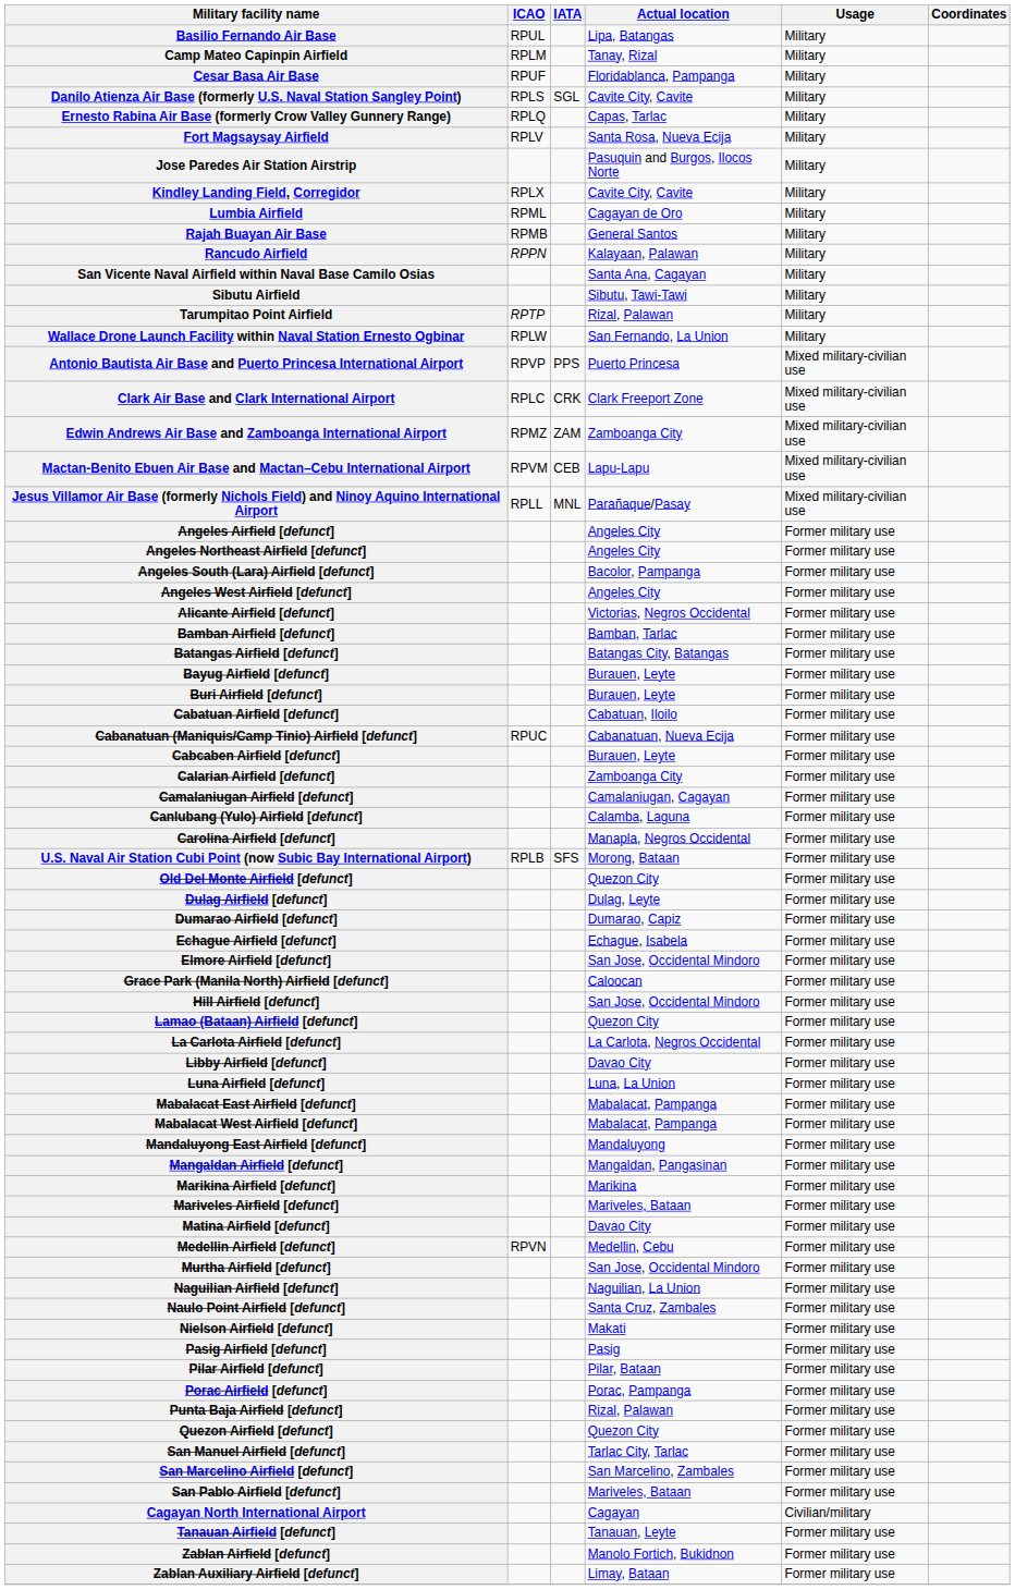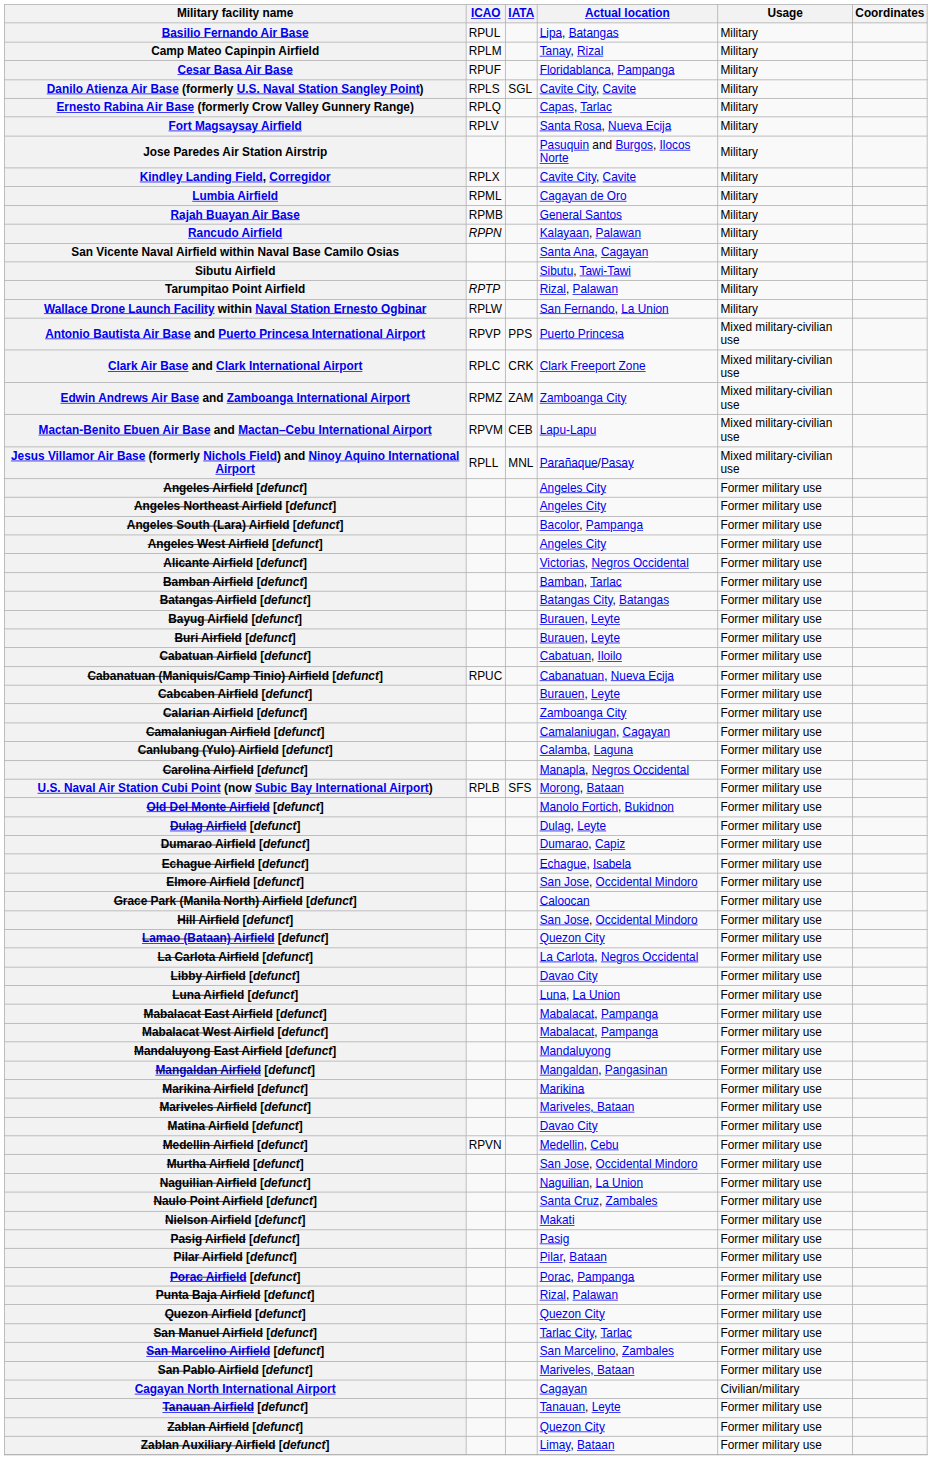Old Del Monte Airfield [defunct] | Actual location: Quezon City -> Manolo Fortich, Bukidnon
Zablan Airfield [defunct] | Actual location: Manolo Fortich, Bukidnon -> Quezon City
